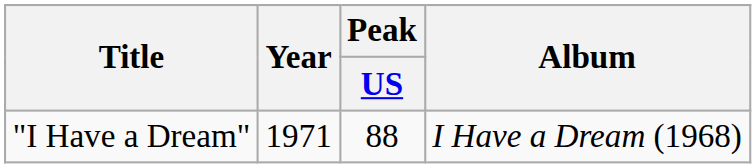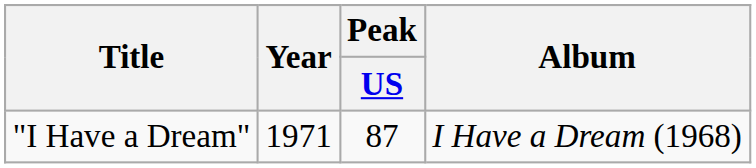"I Have a Dream" | Peak / US: 88 -> 87
